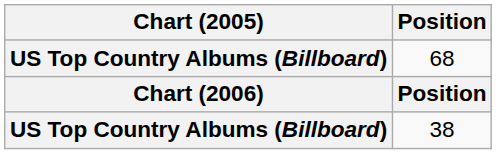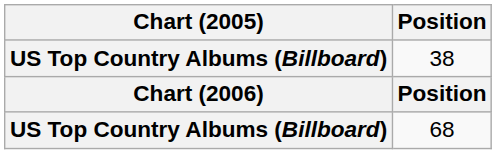rows swapped: 38 <-> 68
